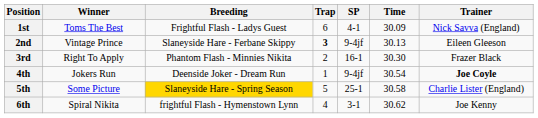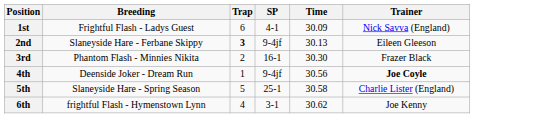- column: Winner | Toms The Best | Vintage Prince | Right To Apply | Jokers Run | Some Picture | Spiral Nikita
4th | Time: 30.54 -> 30.56
5th | Breeding: gold background -> no background
